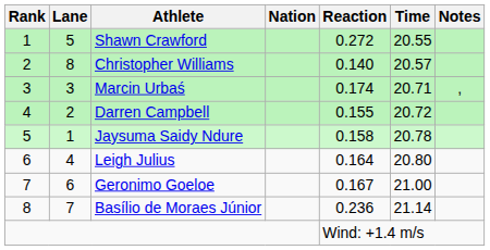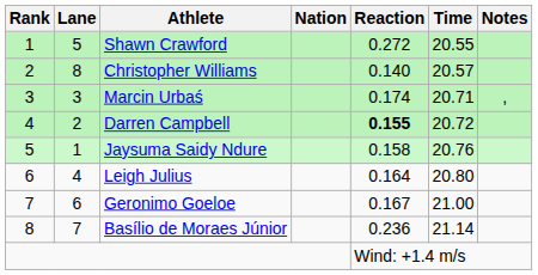Darren Campbell | Reaction: normal -> bold
Jaysuma Saidy Ndure | Time: 20.78 -> 20.76
